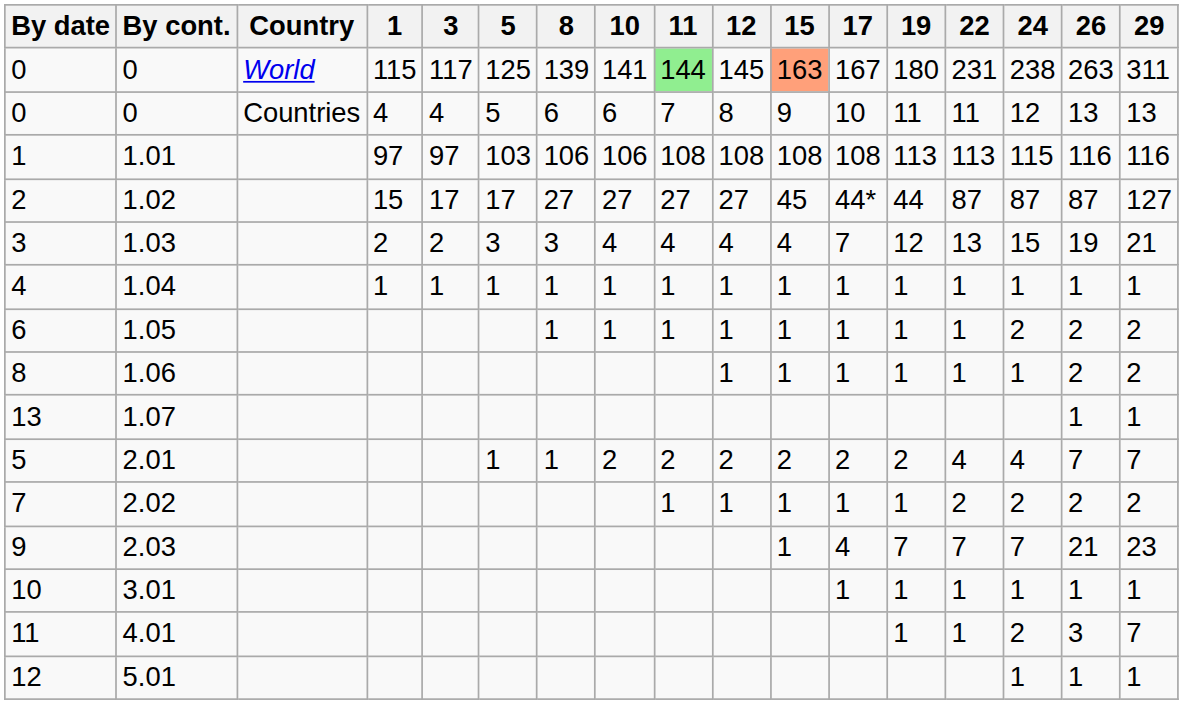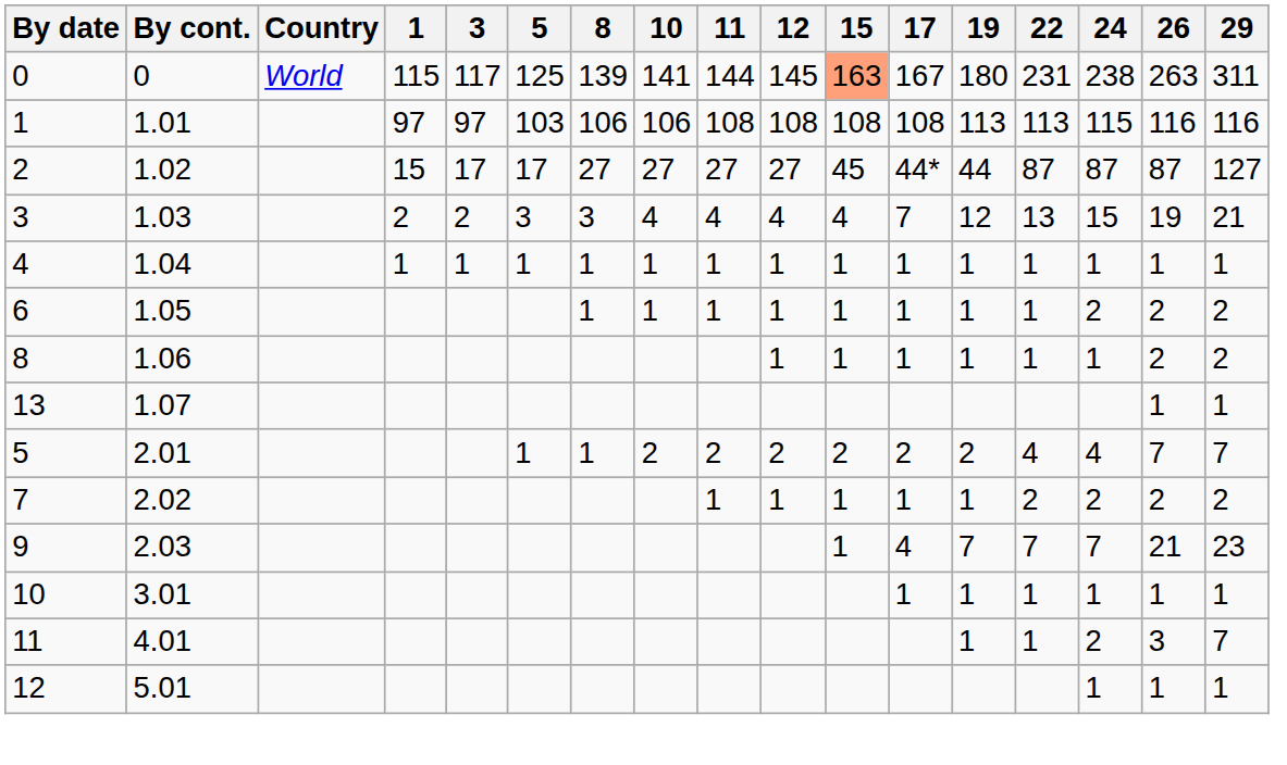0 / 115 | 11: lightgreen background -> no background
- row: 0 | 0 | Countries | 4 | 4 | 5 | 6 | 6 | 7 | 8 | 9 | 10 | 11 | 11 | 12 | 13 | 13
